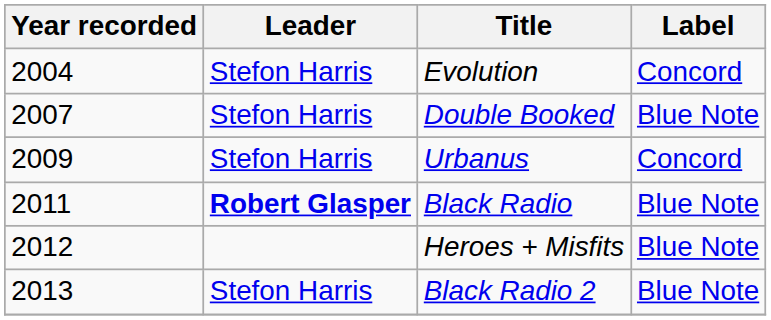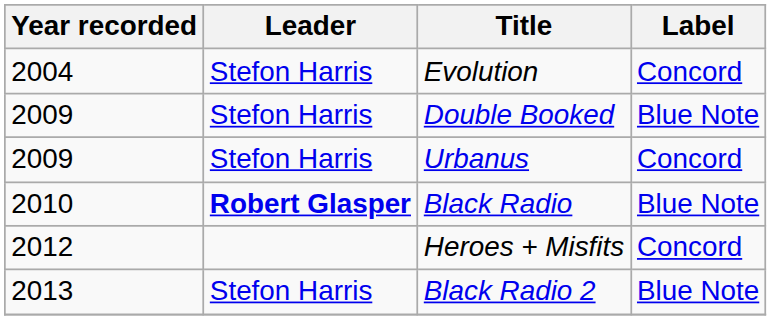Double Booked | Year recorded: 2007 -> 2009
Black Radio | Year recorded: 2011 -> 2010
Heroes + Misfits | Label: Blue Note -> Concord
